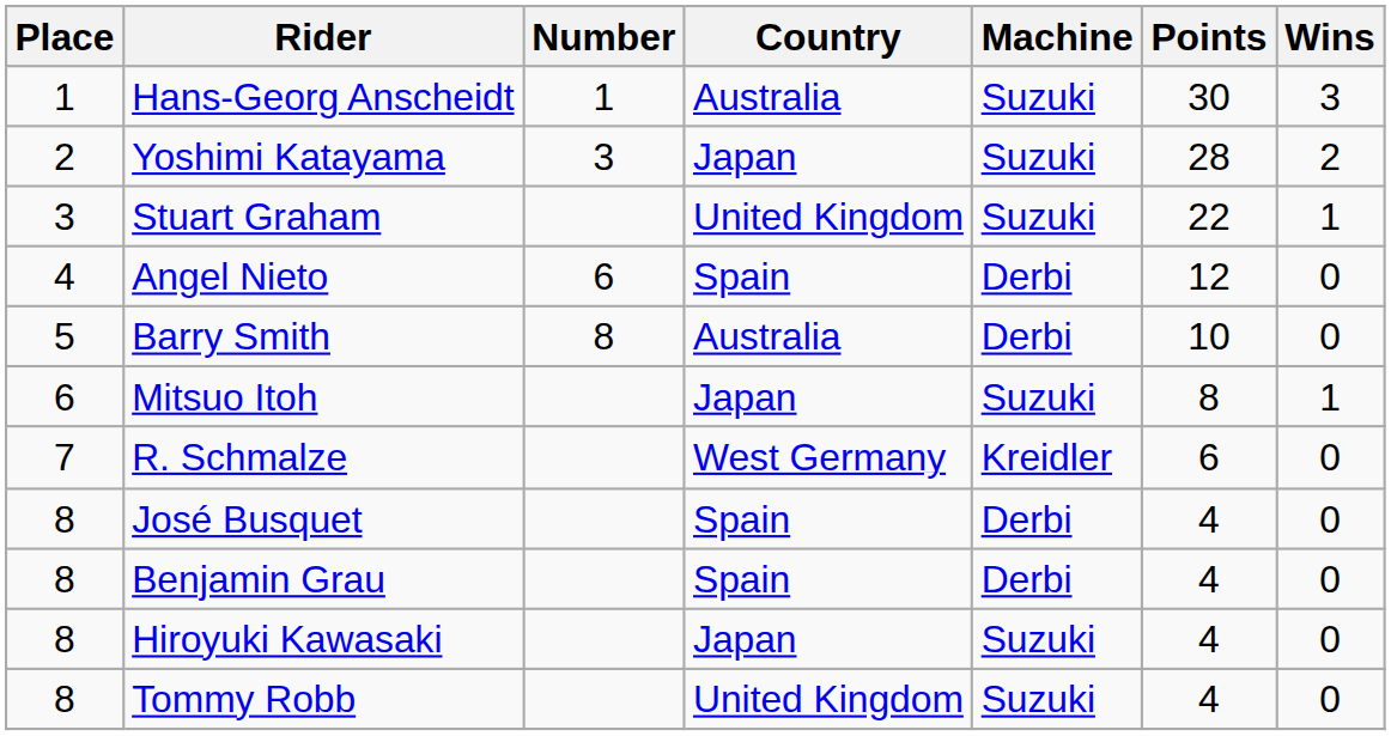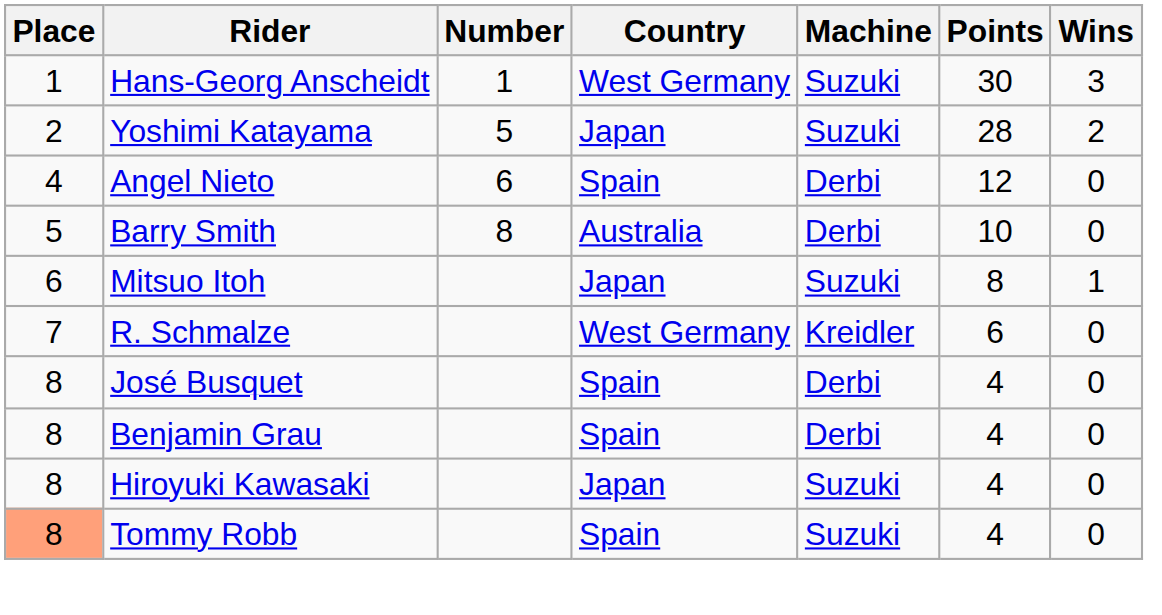Hans-Georg Anscheidt | Country: Australia -> West Germany
Yoshimi Katayama | Number: 3 -> 5
- row: 3 | Stuart Graham | United Kingdom | Suzuki | 22 | 1
Tommy Robb | Place: no background -> lightsalmon background
Tommy Robb | Country: United Kingdom -> Spain
